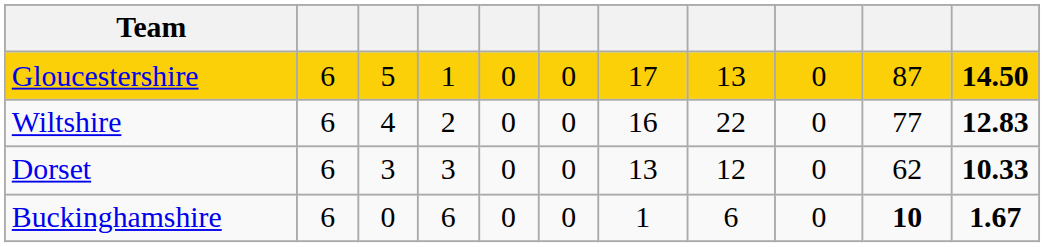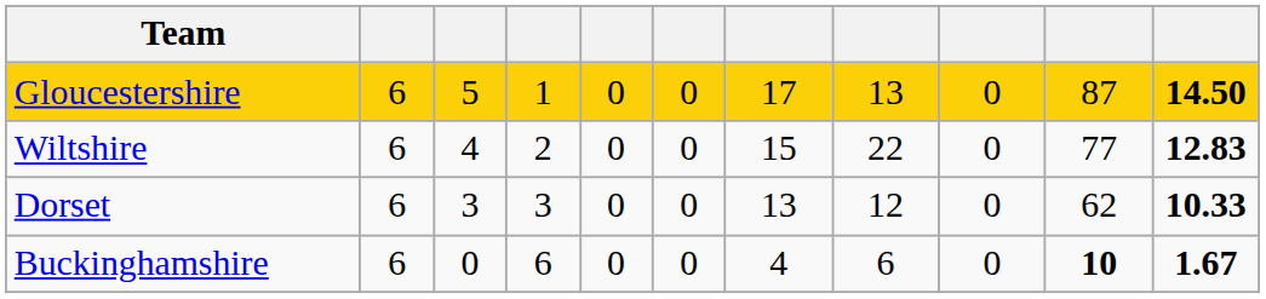Wiltshire | column 7: 16 -> 15
Buckinghamshire | column 7: 1 -> 4
